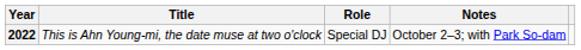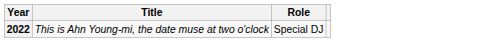- column: Notes | October 2–3; with Park So-dam
